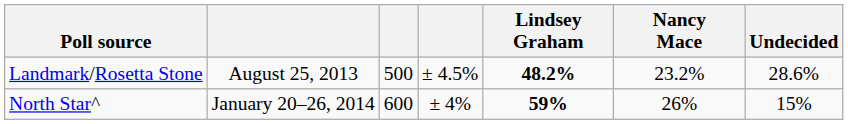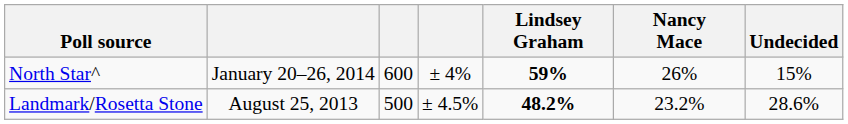rows swapped: Landmark/Rosetta Stone <-> North Star^
